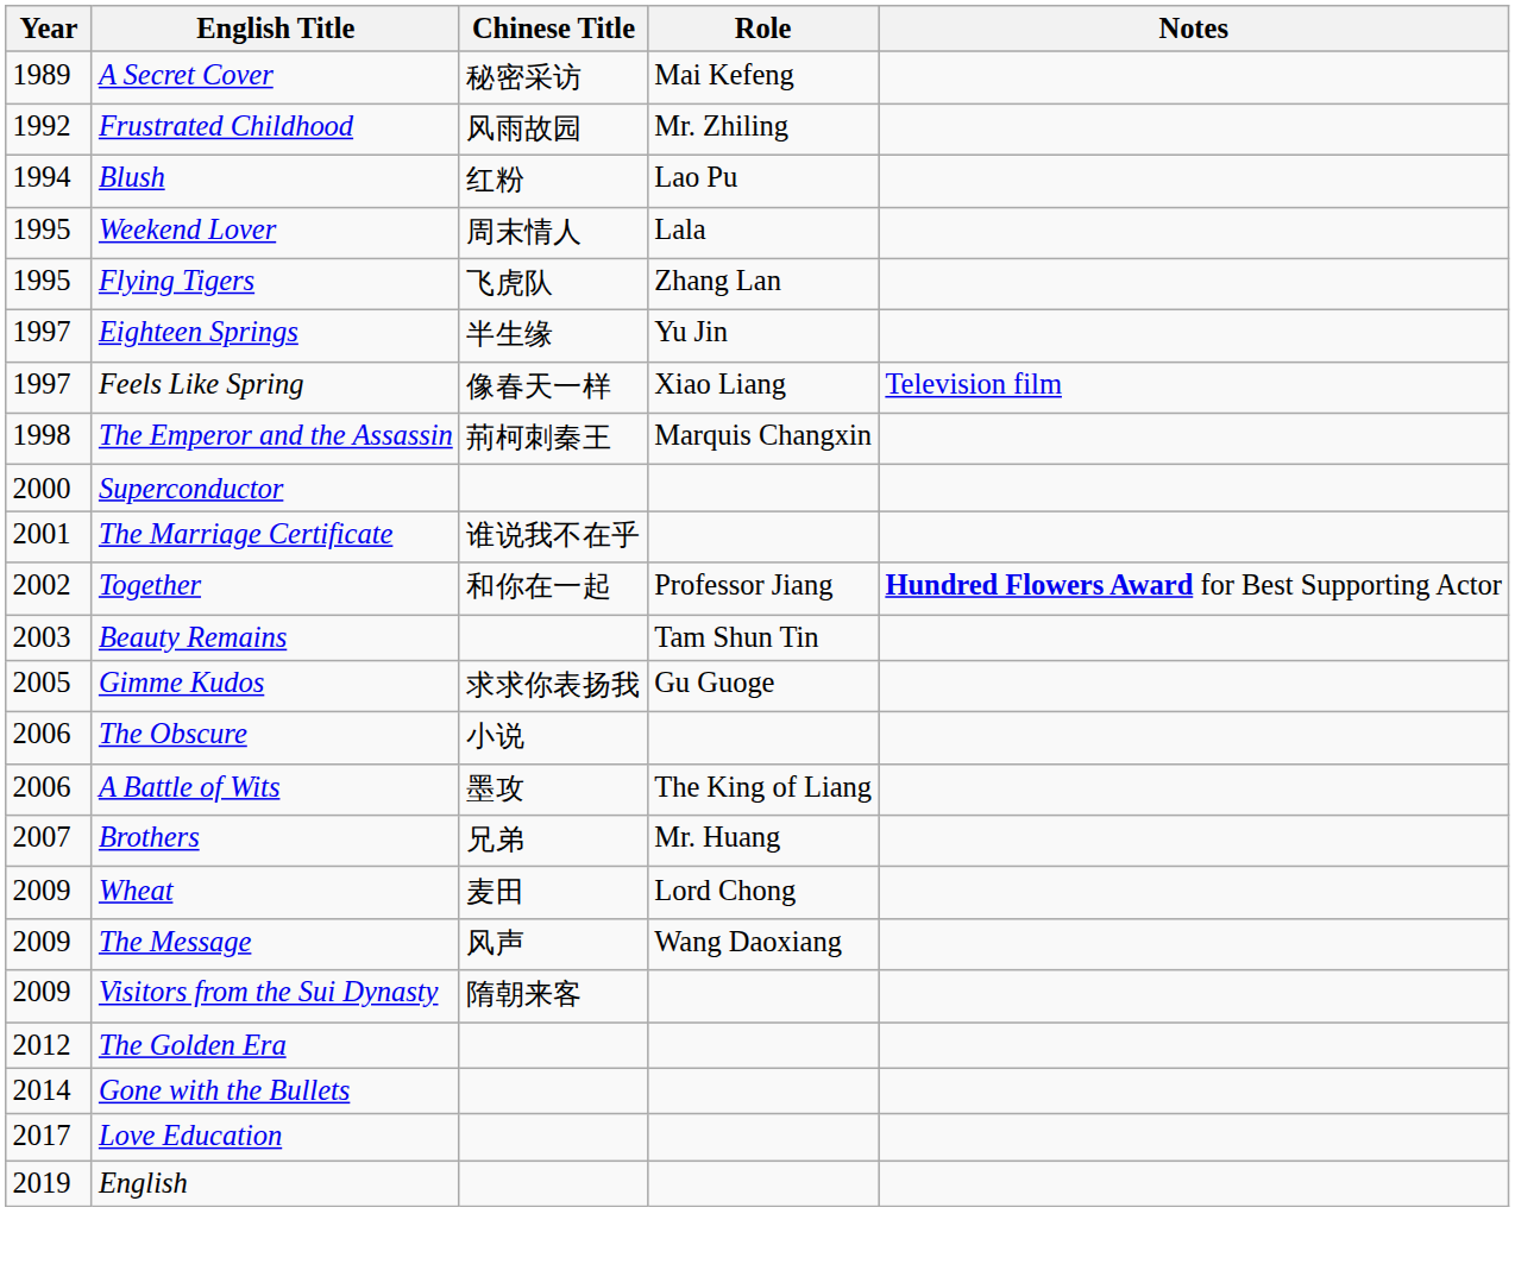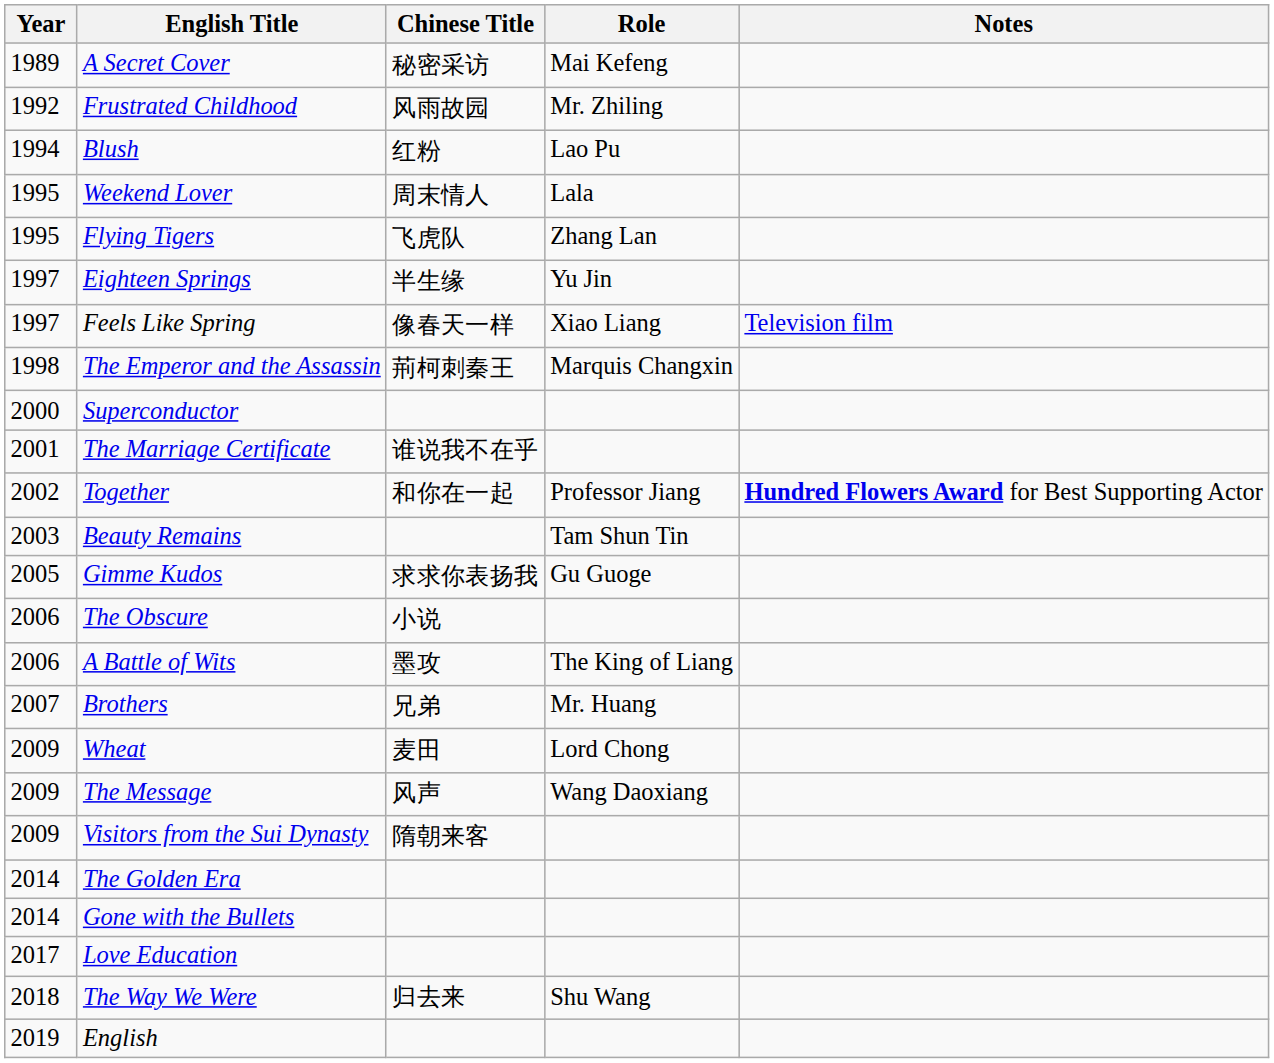The Golden Era | Year: 2012 -> 2014
+ row: 2018 | The Way We Were | 归去来 | Shu Wang
